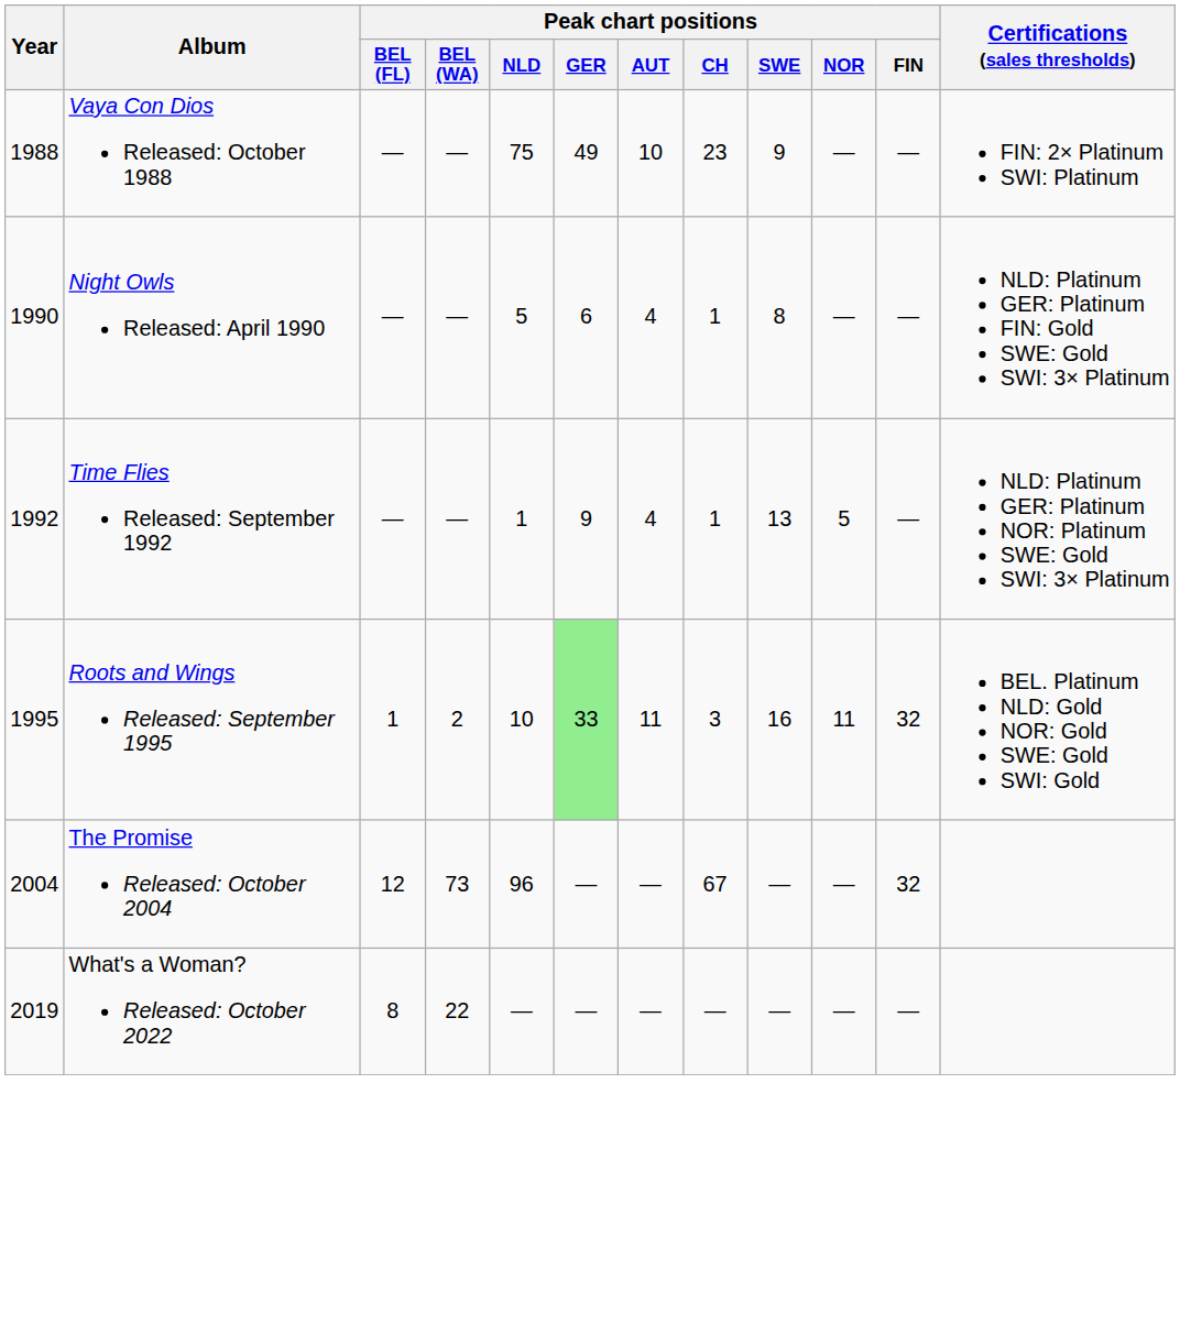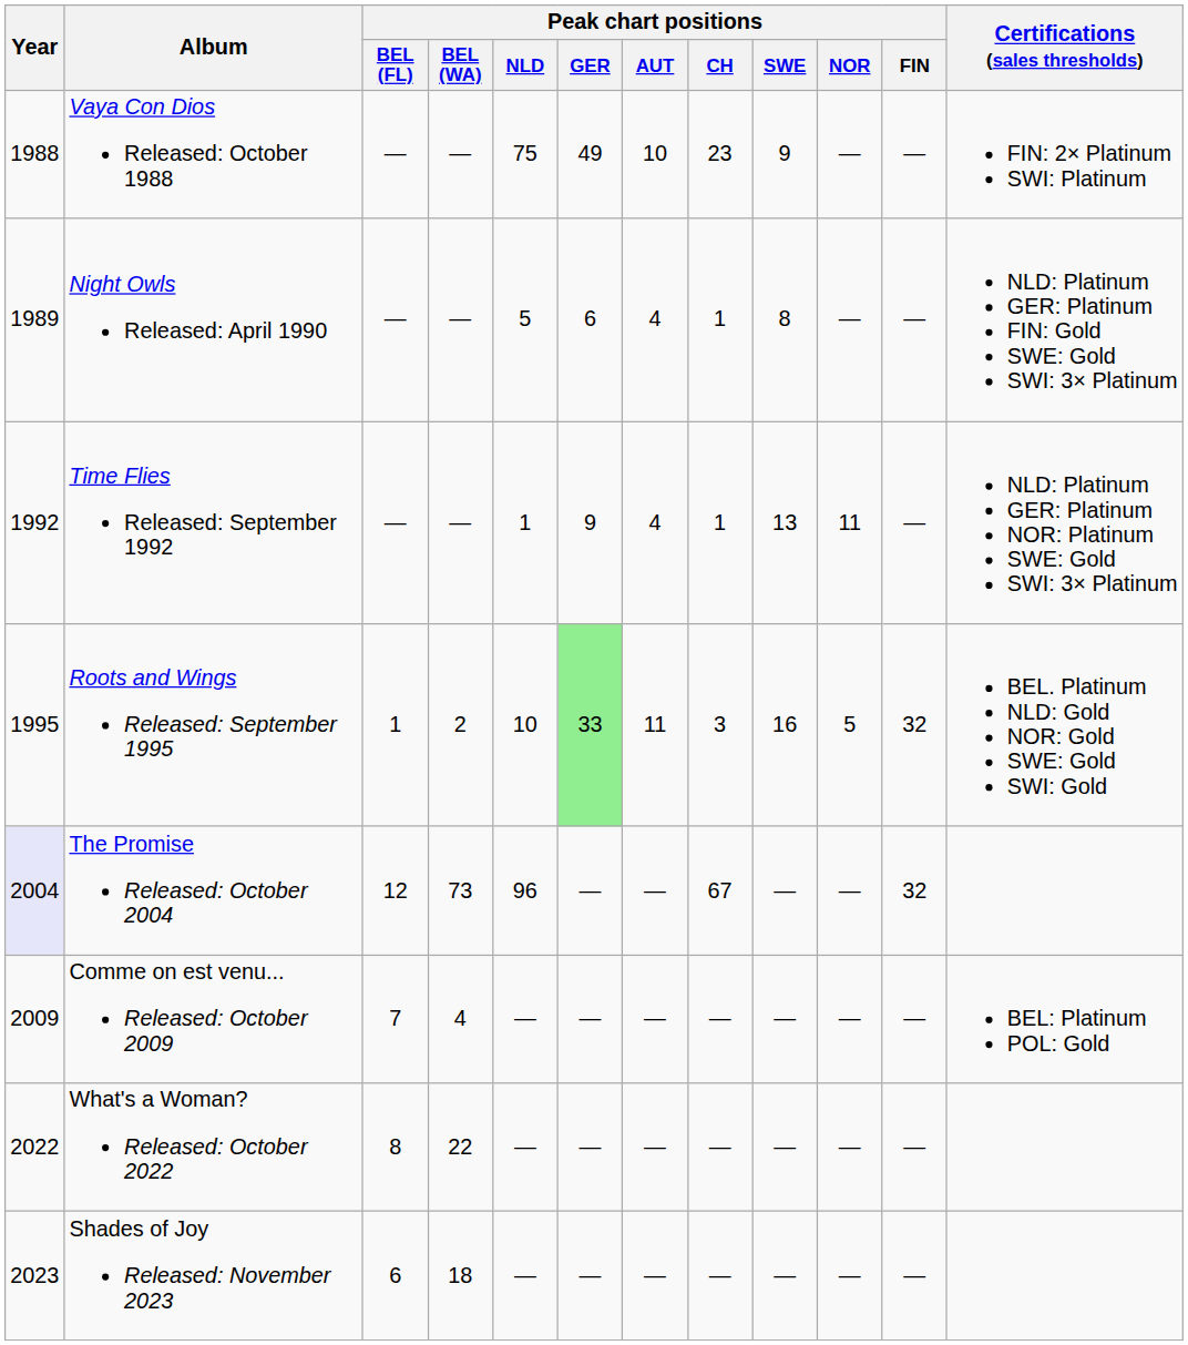Night Owls Released: April 1990 | Year: 1990 -> 1989
Time Flies Released: September 1992 | Peak chart positions / NOR: 5 -> 11
Roots and Wings Released: September 1995 | Peak chart positions / NOR: 11 -> 5
The Promise Released: October 2004 | Year: no background -> lavender background
+ row: 2009 | Comme on est venu... Released: October 2009 | 7 | 4 | — | — | — | — | — | — | — | BEL: Platinum POL: Gold
What's a Woman? Released: October 2022 | Year: 2019 -> 2022
+ row: 2023 | Shades of Joy Released: November 2023 | 6 | 18 | — | — | — | — | — | — | —
